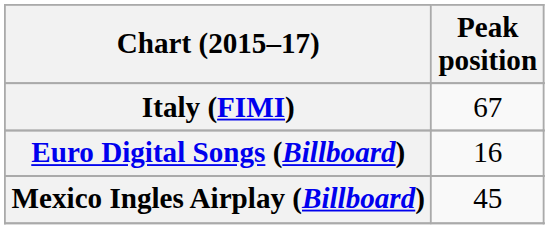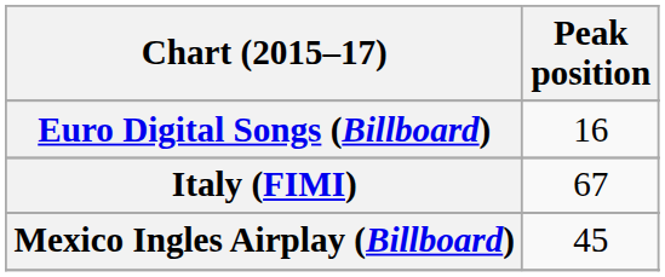rows swapped: Euro Digital Songs (Billboard) <-> Italy (FIMI)
